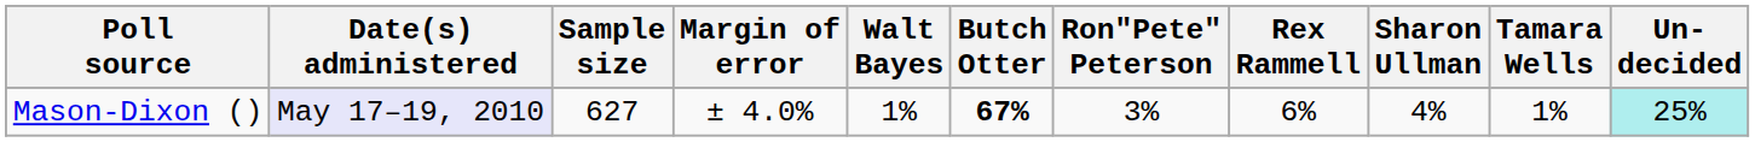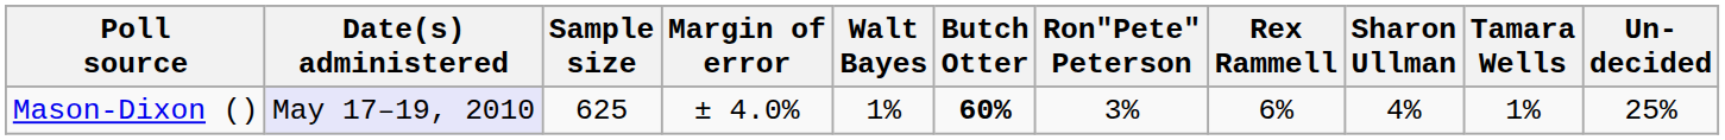Mason-Dixon () | Sample size: 627 -> 625
Mason-Dixon () | Butch Otter: 67% -> 60%
Mason-Dixon () | Un- decided: paleturquoise background -> no background
